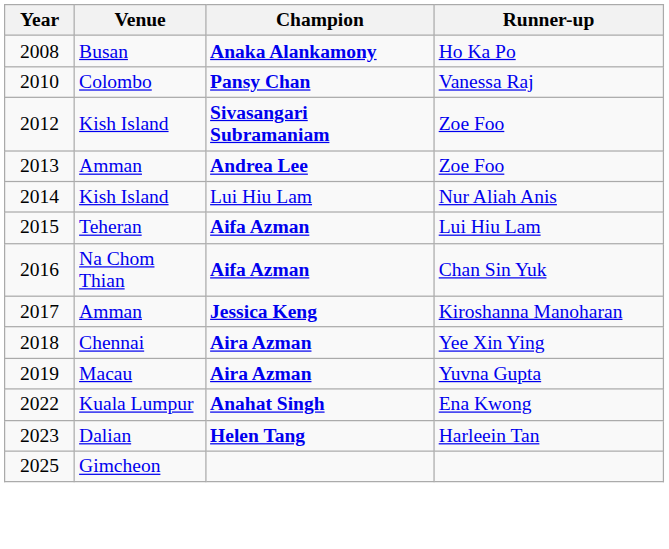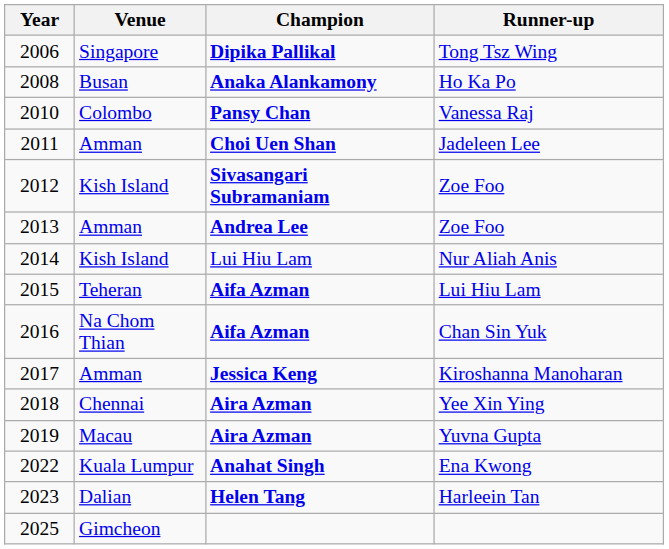+ row: 2006 | Singapore | Dipika Pallikal | Tong Tsz Wing
+ row: 2011 | Amman | Choi Uen Shan | Jadeleen Lee
